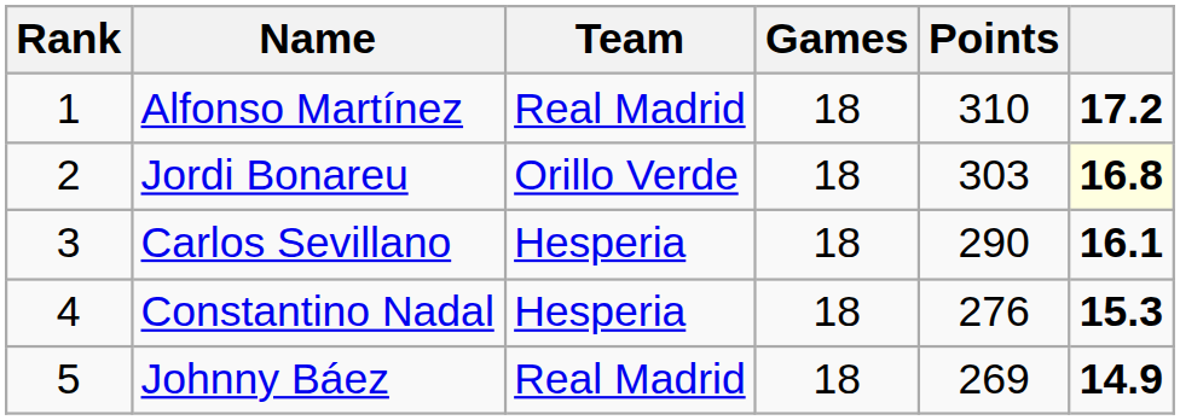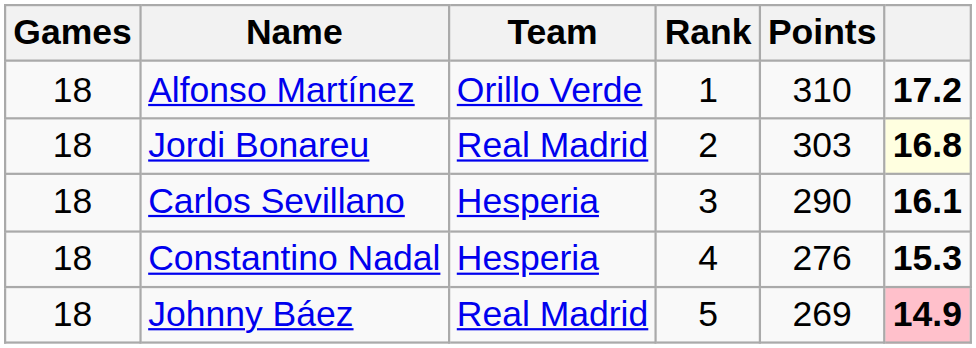columns swapped: Rank <-> Games
Alfonso Martínez | Team: Real Madrid -> Orillo Verde
Jordi Bonareu | Team: Orillo Verde -> Real Madrid
Johnny Báez | column 6: no background -> pink background
